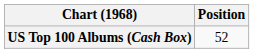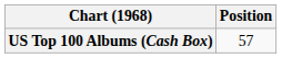US Top 100 Albums (Cash Box) | Position: 52 -> 57
